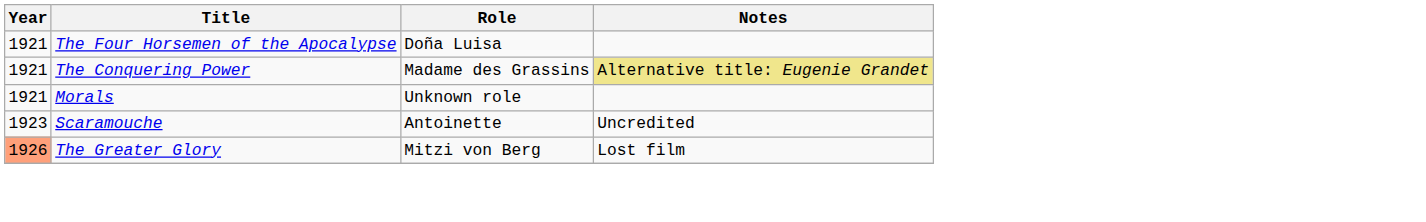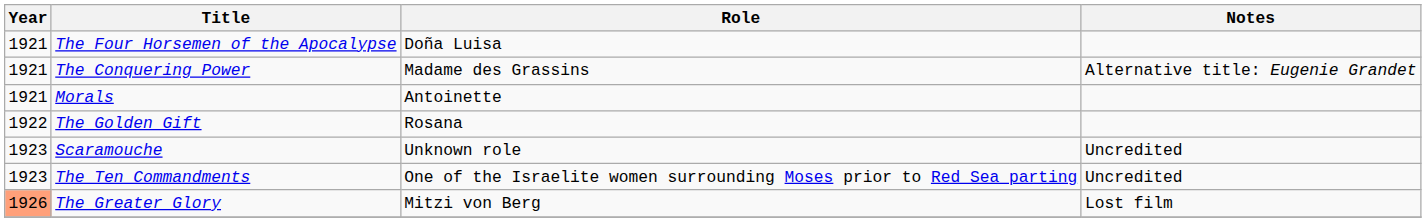The Conquering Power | Notes: khaki background -> no background
Morals | Role: Unknown role -> Antoinette
+ row: 1922 | The Golden Gift | Rosana
Scaramouche | Role: Antoinette -> Unknown role
+ row: 1923 | The Ten Commandments | One of the Israelite women surrounding Moses prior to Red Sea parting | Uncredited
